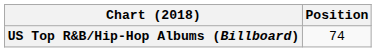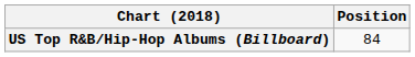US Top R&B/Hip-Hop Albums (Billboard) | Position: 74 -> 84
